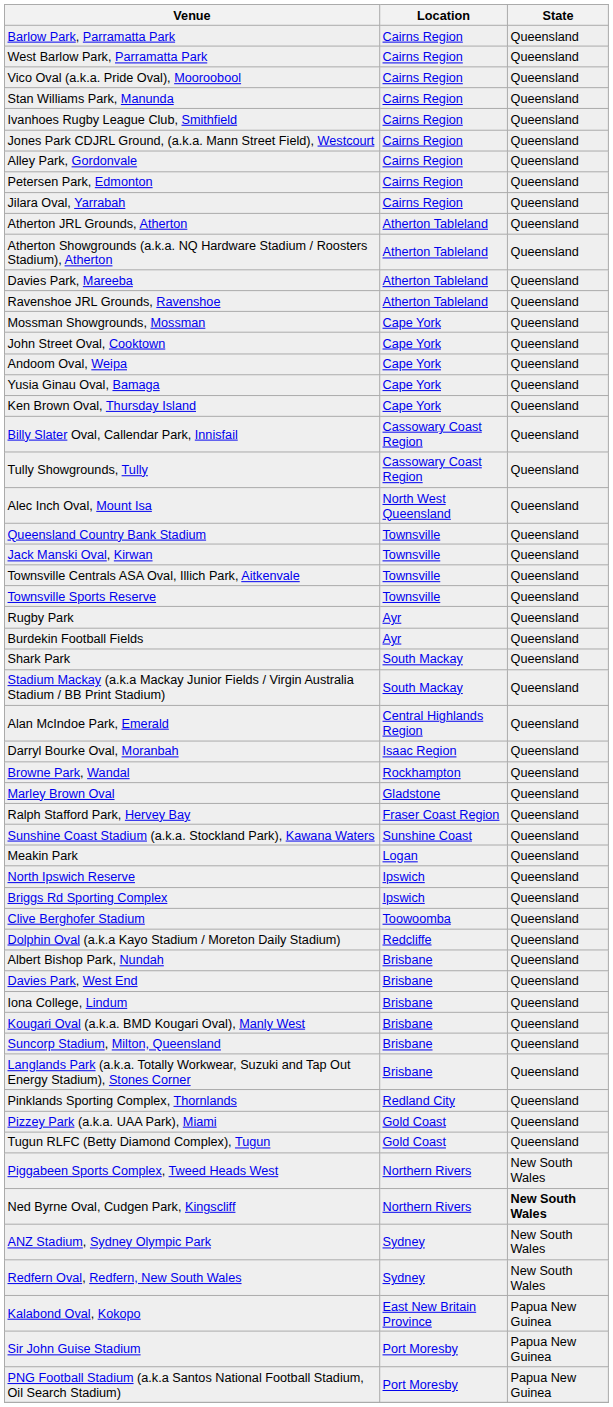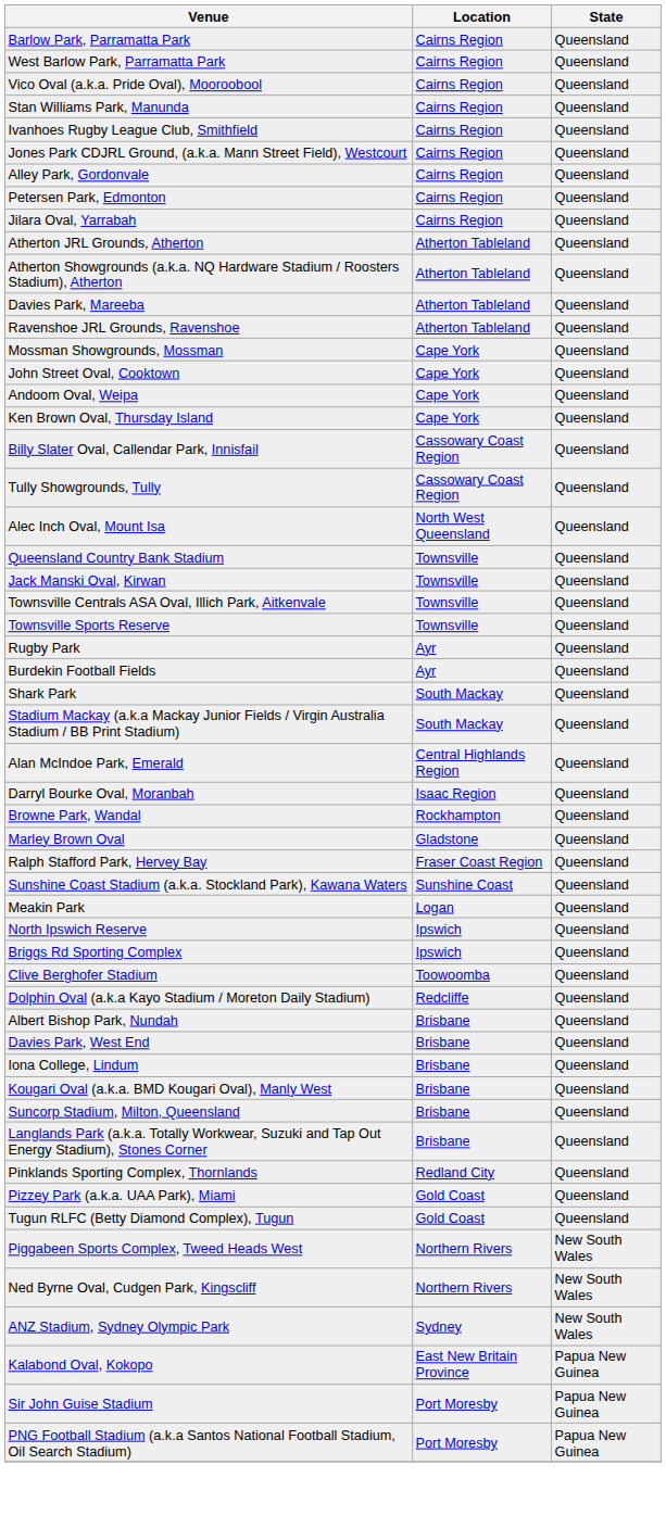- row: Yusia Ginau Oval, Bamaga | Cape York | Queensland
Ned Byrne Oval, Cudgen Park, Kingscliff | State: bold -> normal
- row: Redfern Oval, Redfern, New South Wales | Sydney | New South Wales
